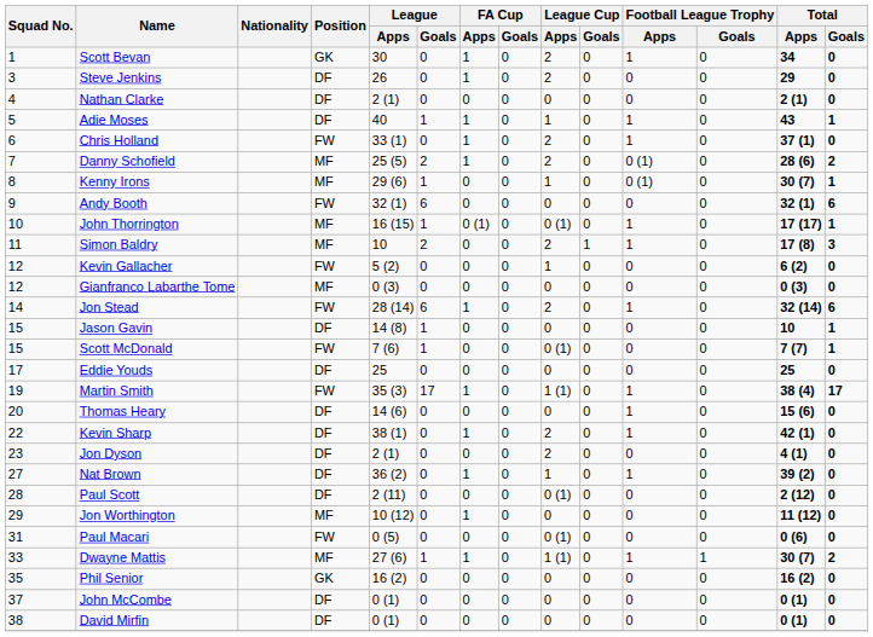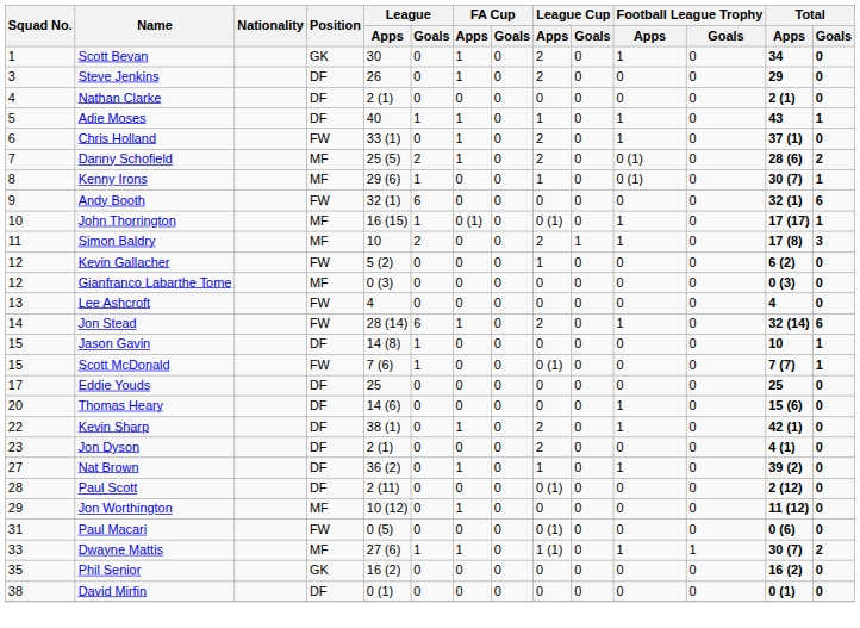+ row: 13 | Lee Ashcroft | FW | 4 | 0 | 0 | 0 | 0 | 0 | 0 | 0 | 4 | 0
- row: 19 | Martin Smith | FW | 35 (3) | 17 | 1 | 0 | 1 (1) | 0 | 1 | 0 | 38 (4) | 17
- row: 37 | John McCombe | DF | 0 (1) | 0 | 0 | 0 | 0 | 0 | 0 | 0 | 0 (1) | 0
